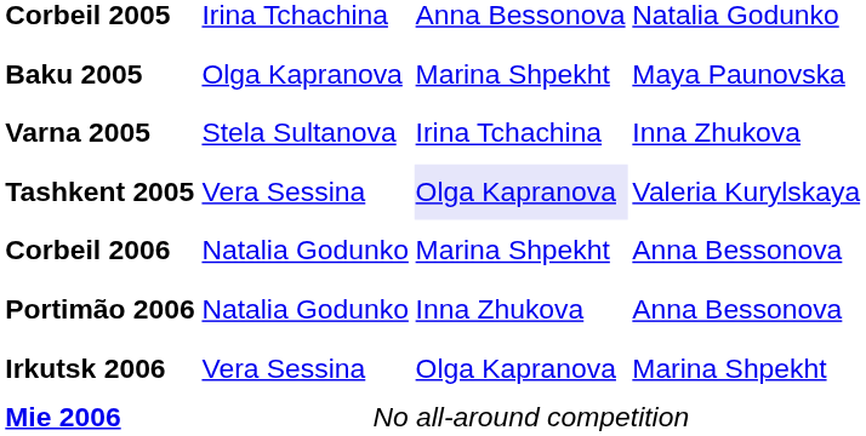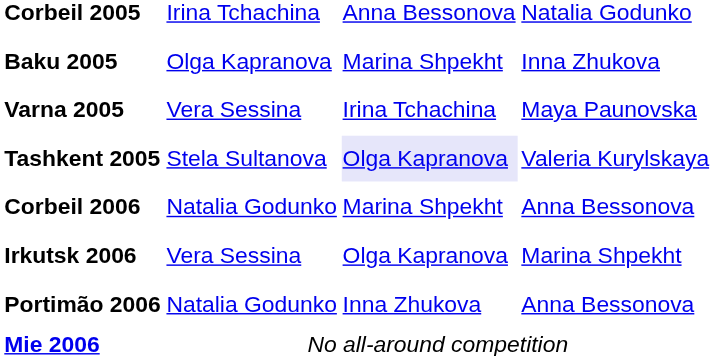Baku 2005 | column 4: Maya Paunovska -> Inna Zhukova
Varna 2005 | column 2: Stela Sultanova -> Vera Sessina
Varna 2005 | column 4: Inna Zhukova -> Maya Paunovska
Tashkent 2005 | column 2: Vera Sessina -> Stela Sultanova
rows swapped: Irkutsk 2006 <-> Portimão 2006
